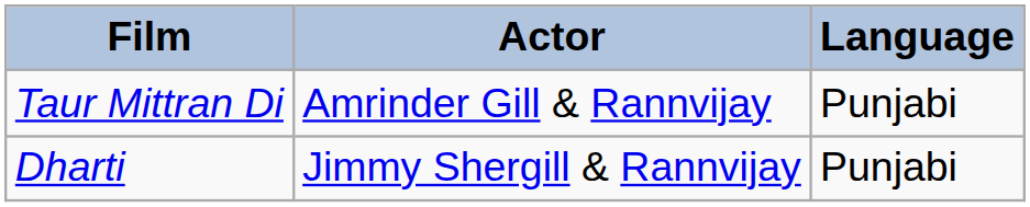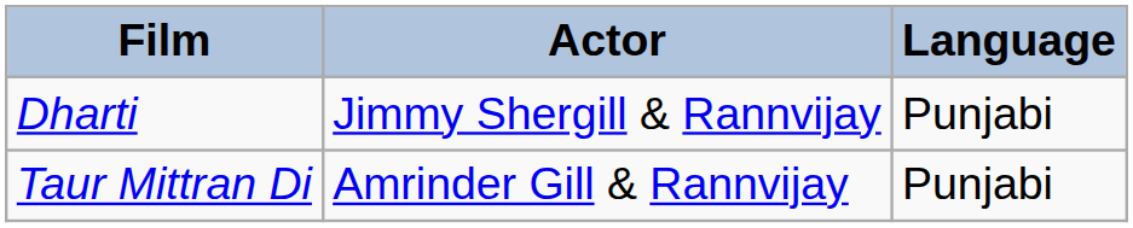rows swapped: Taur Mittran Di <-> Dharti
